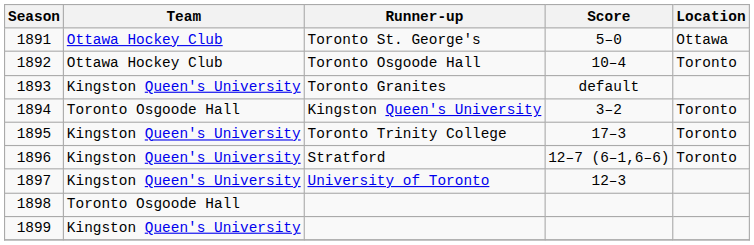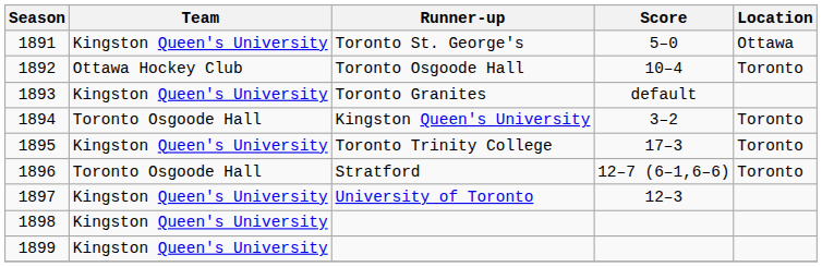1891 | Team: Ottawa Hockey Club -> Kingston Queen's University
1896 | Team: Kingston Queen's University -> Toronto Osgoode Hall
1898 | Team: Toronto Osgoode Hall -> Kingston Queen's University
